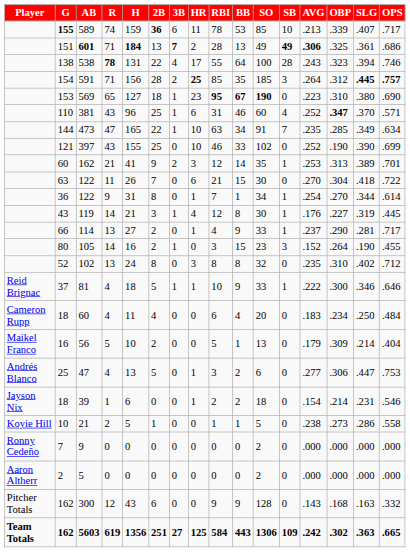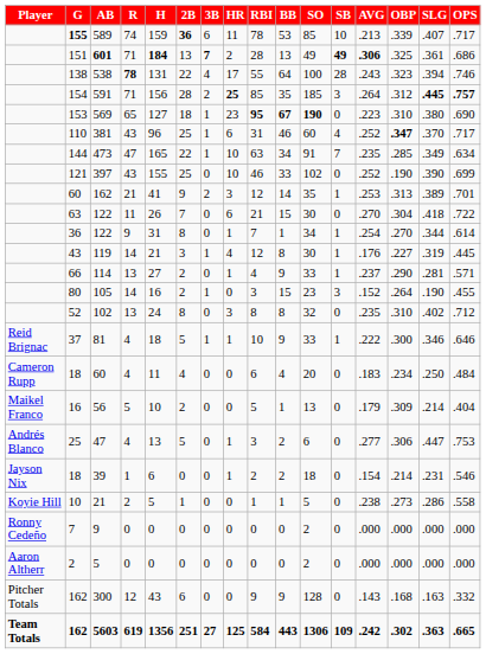381 | OPS: .571 -> .717
114 | OPS: .717 -> .571
